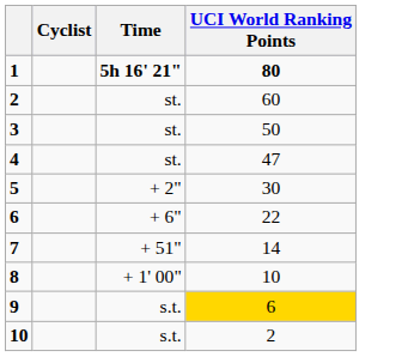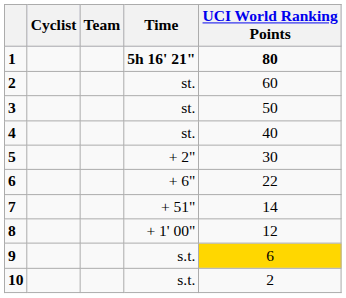+ column: Team
4 | UCI World Ranking Points: 47 -> 40
8 | UCI World Ranking Points: 10 -> 12
